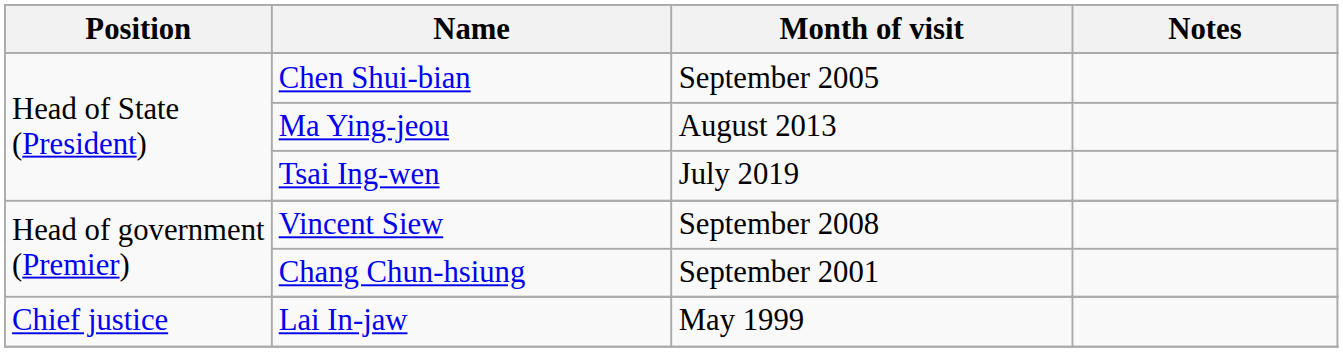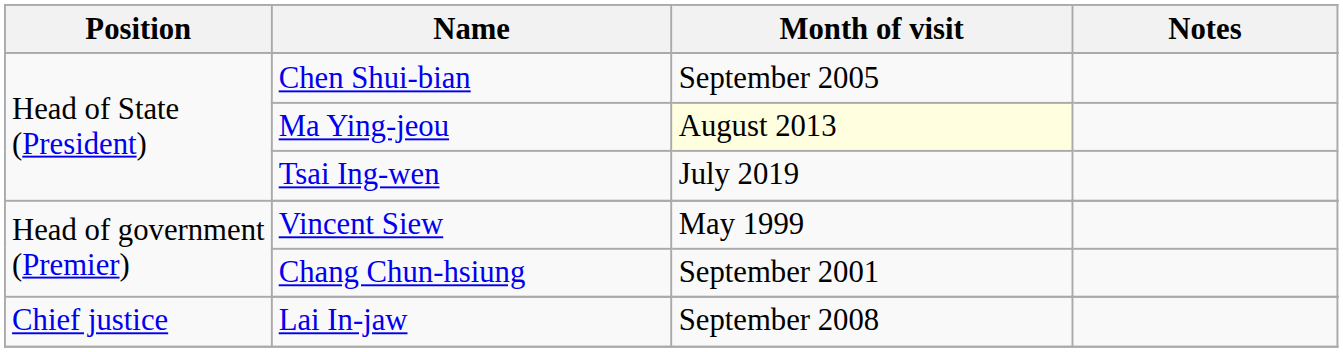Ma Ying-jeou | Month of visit: no background -> lightyellow background
Vincent Siew | Month of visit: September 2008 -> May 1999
Lai In-jaw | Month of visit: May 1999 -> September 2008
